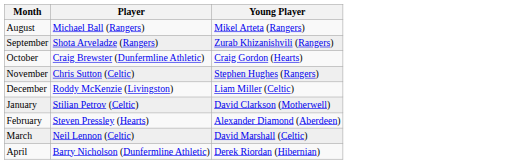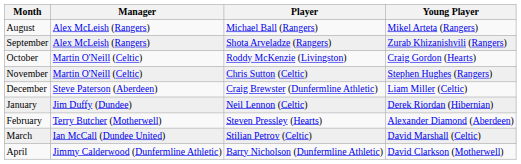+ column: Manager | Alex McLeish (Rangers) | Alex McLeish (Rangers) | Martin O'Neill (Celtic) | Martin O'Neill (Celtic) | Steve Paterson (Aberdeen) | Jim Duffy (Dundee) | Terry Butcher (Motherwell) | Ian McCall (Dundee United) | Jimmy Calderwood (Dunfermline Athletic)
October | Player: Craig Brewster (Dunfermline Athletic) -> Roddy McKenzie (Livingston)
December | Player: Roddy McKenzie (Livingston) -> Craig Brewster (Dunfermline Athletic)
January | Player: Stilian Petrov (Celtic) -> Neil Lennon (Celtic)
January | Young Player: David Clarkson (Motherwell) -> Derek Riordan (Hibernian)
March | Player: Neil Lennon (Celtic) -> Stilian Petrov (Celtic)
April | Young Player: Derek Riordan (Hibernian) -> David Clarkson (Motherwell)
